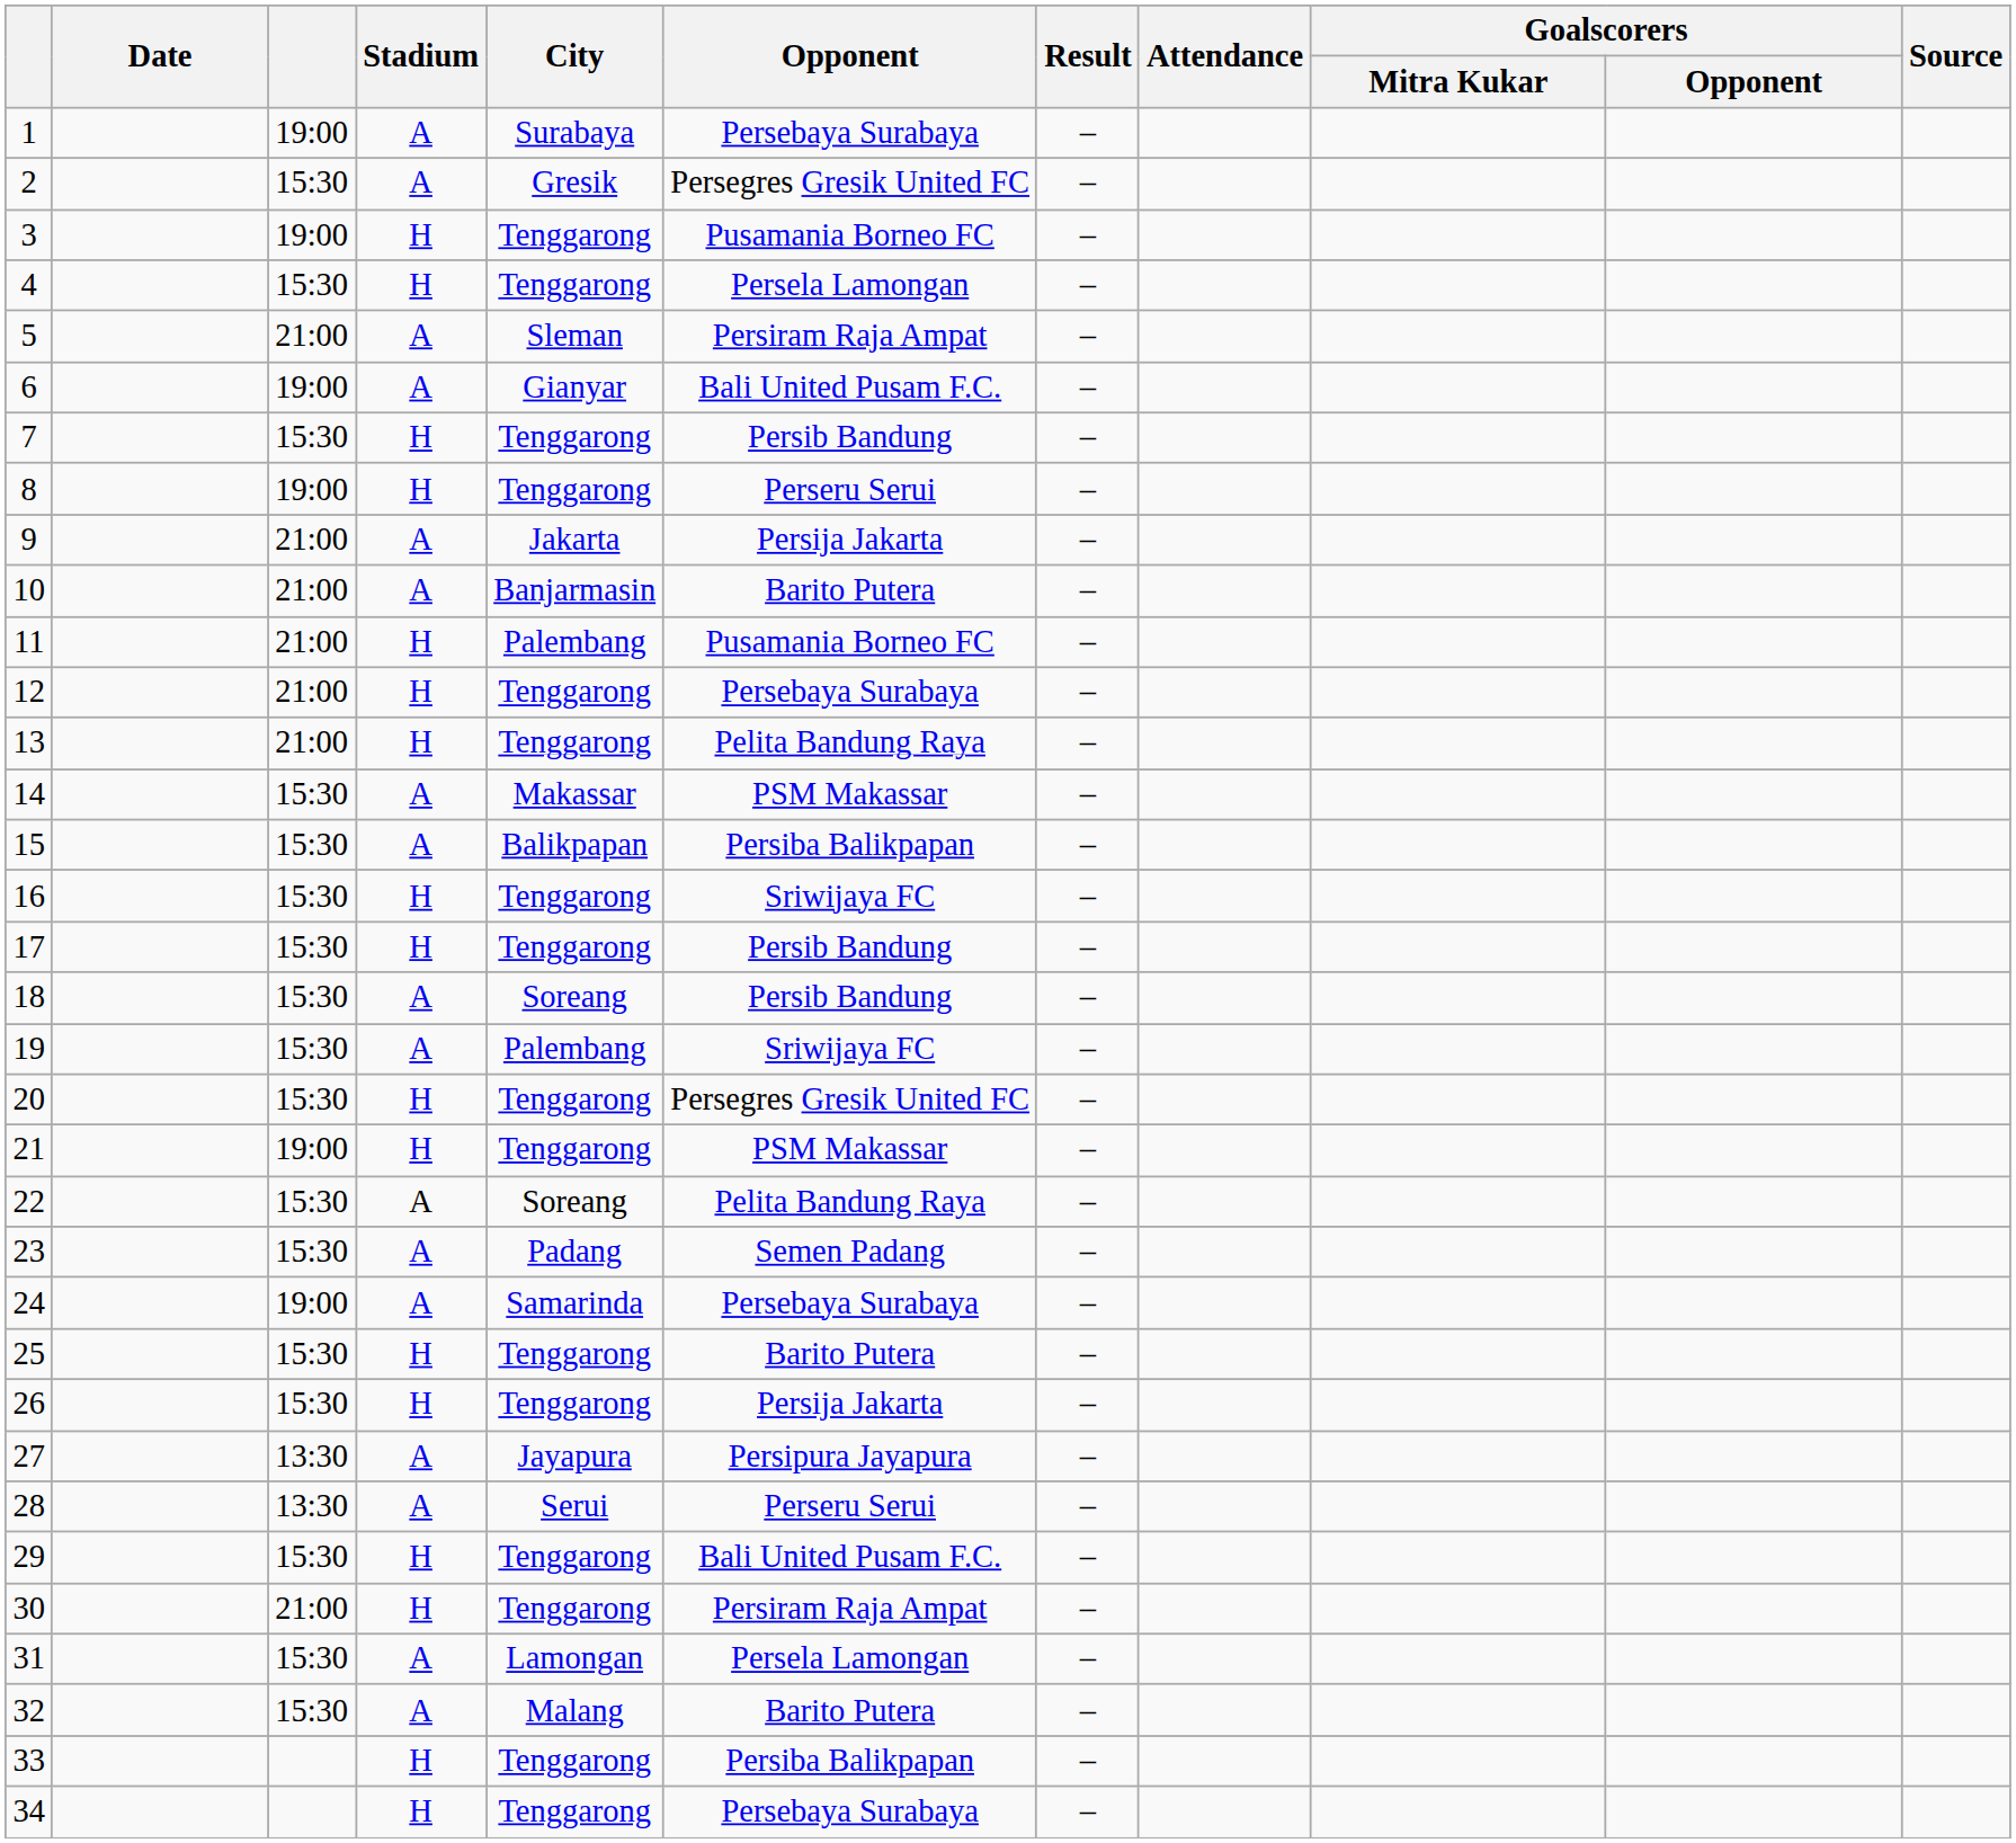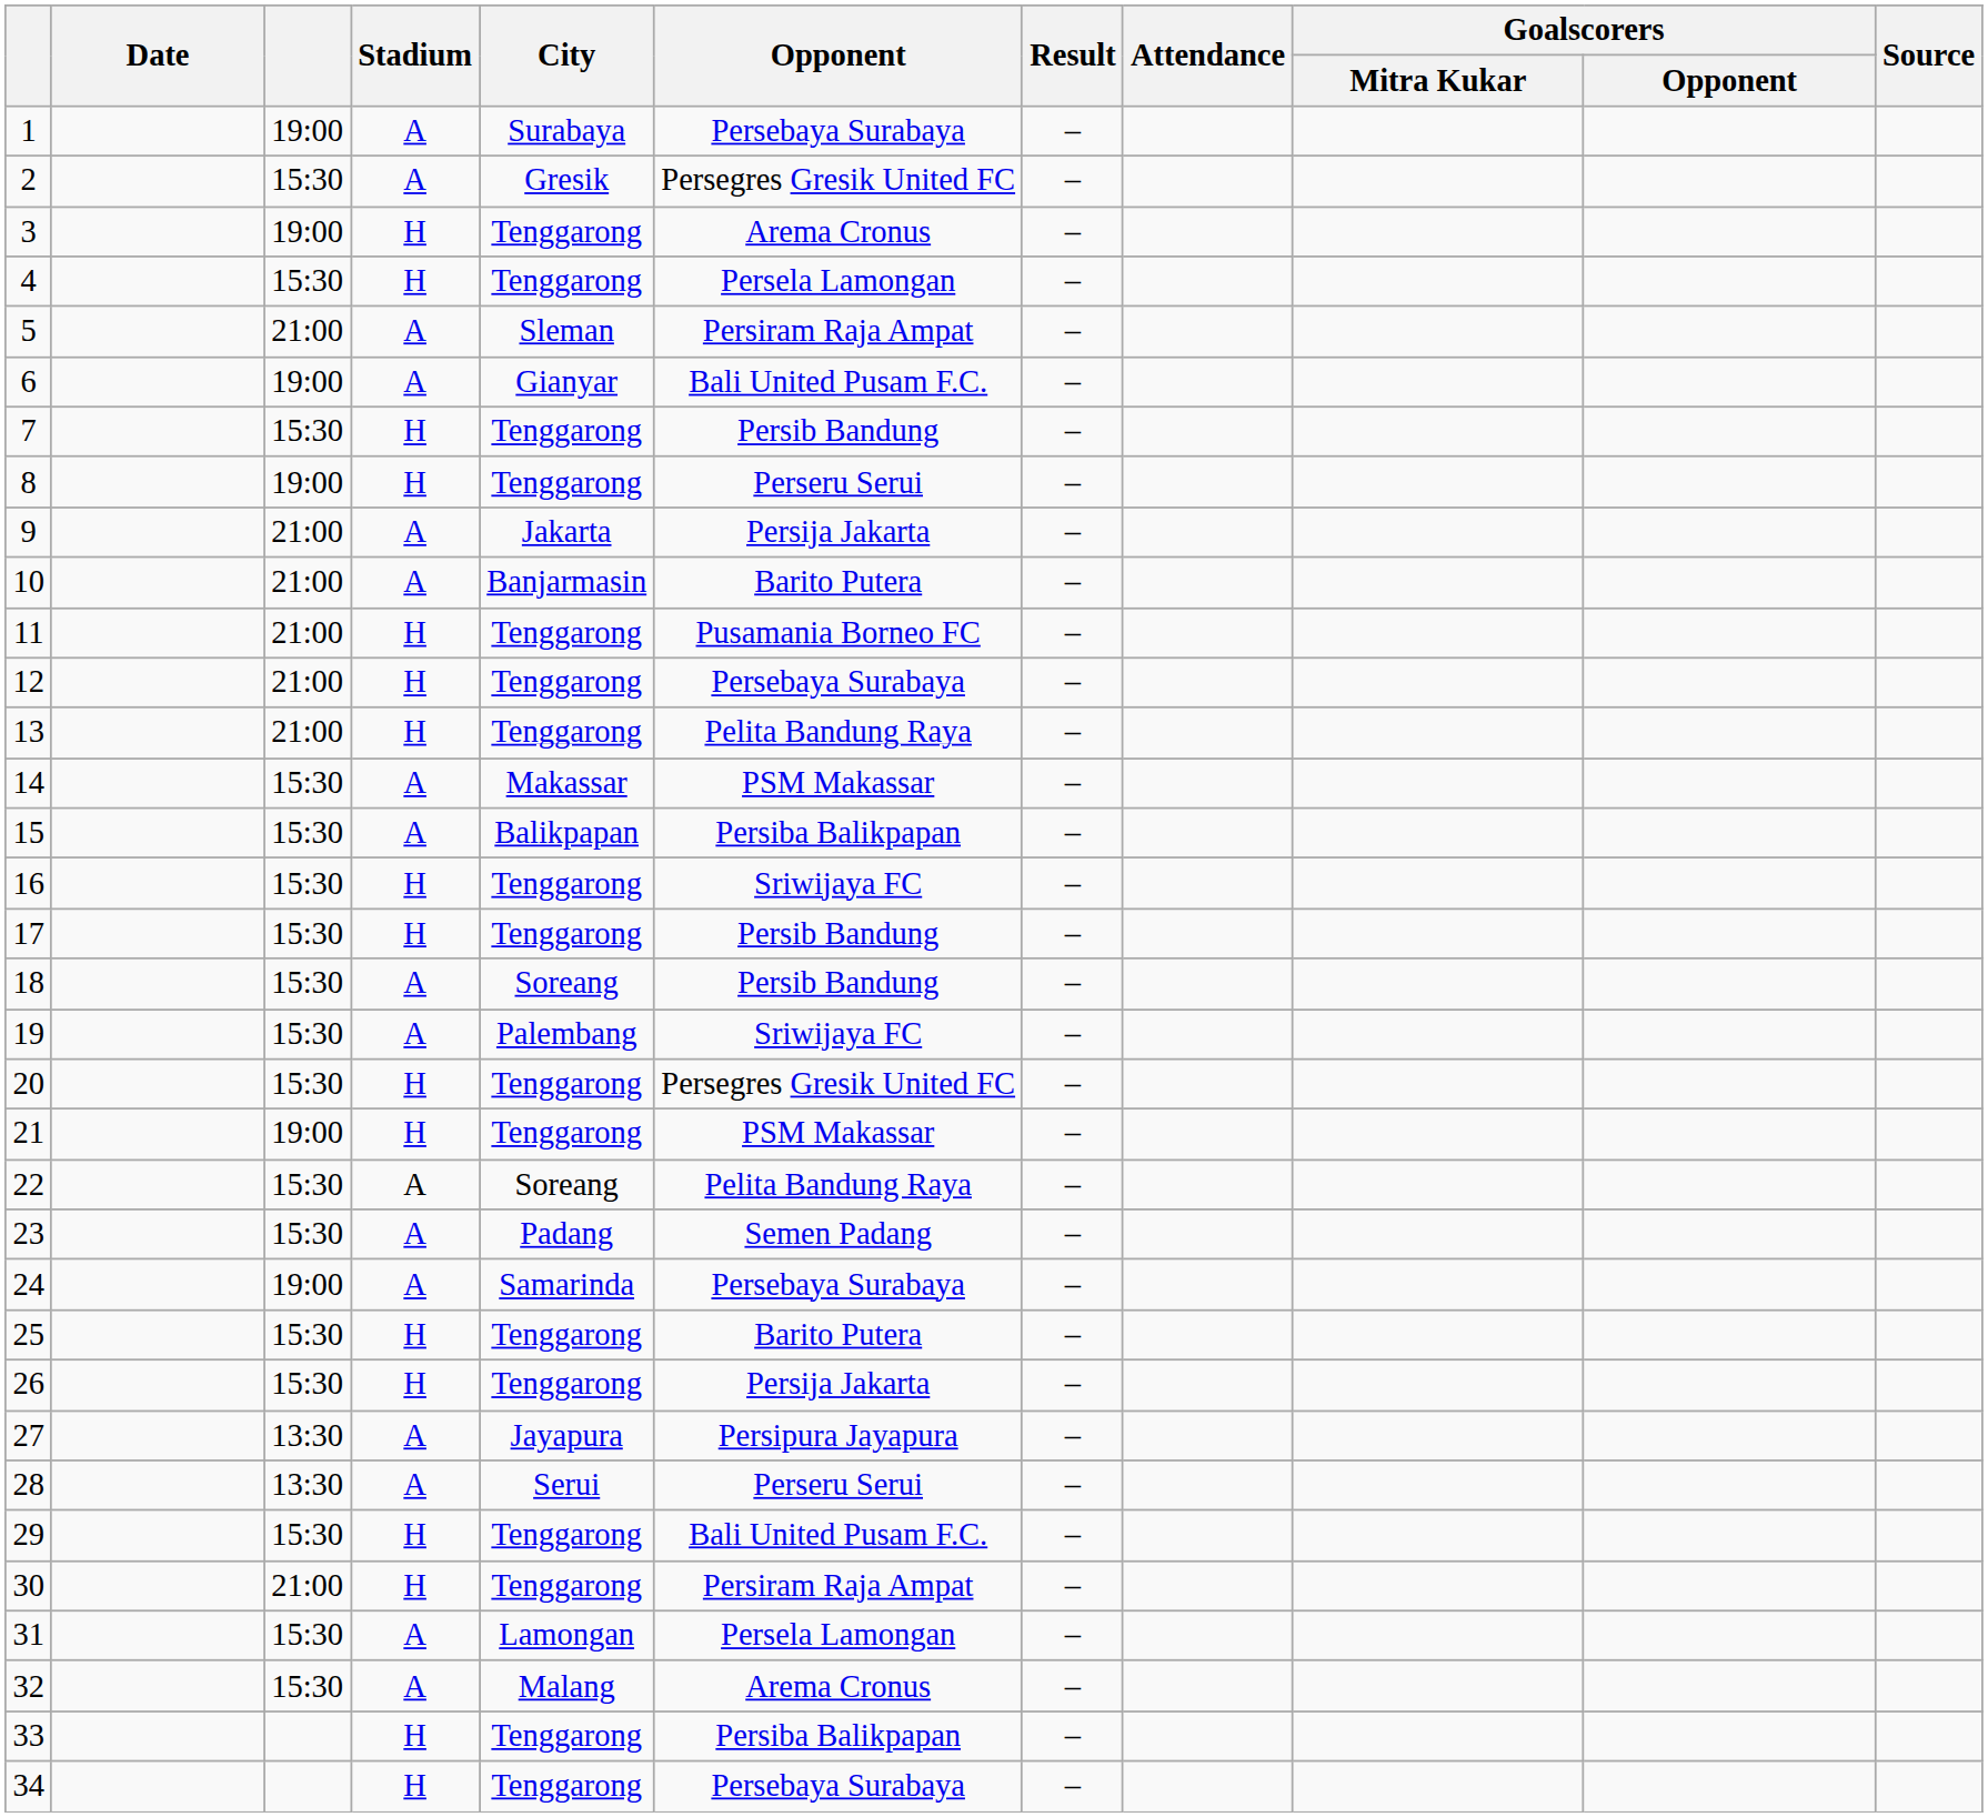3 | Opponent: Pusamania Borneo FC -> Arema Cronus
11 | City: Palembang -> Tenggarong
32 | Opponent: Barito Putera -> Arema Cronus
